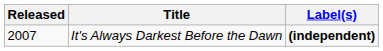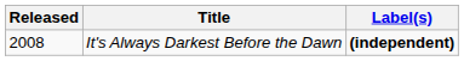It's Always Darkest Before the Dawn | Released: 2007 -> 2008
